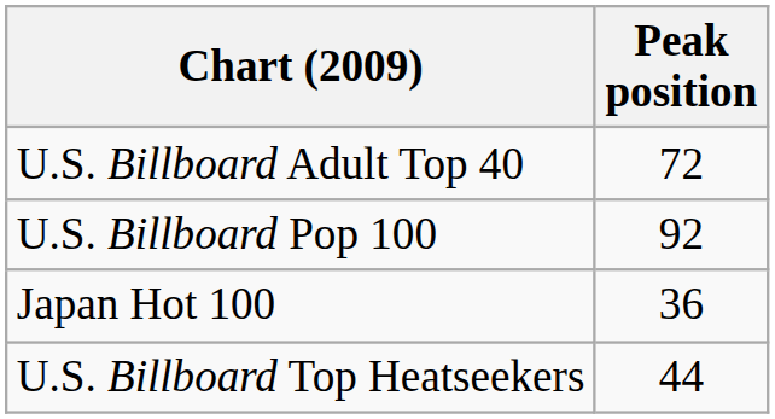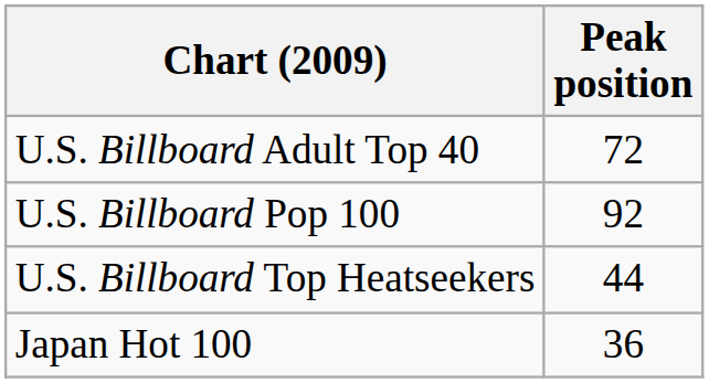rows swapped: U.S. Billboard Top Heatseekers <-> Japan Hot 100
